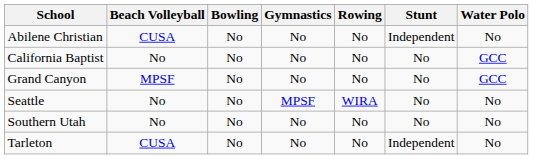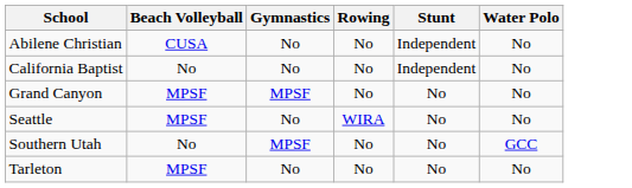- column: Bowling | No | No | No | No | No | No
California Baptist | Stunt: No -> Independent
California Baptist | Water Polo: GCC -> No
Grand Canyon | Gymnastics: No -> MPSF
Grand Canyon | Water Polo: GCC -> No
Seattle | Beach Volleyball: No -> MPSF
Seattle | Gymnastics: MPSF -> No
Southern Utah | Gymnastics: No -> MPSF
Southern Utah | Water Polo: No -> GCC
Tarleton | Beach Volleyball: CUSA -> MPSF
Tarleton | Stunt: Independent -> No
